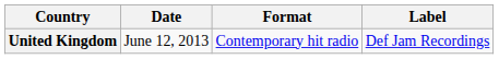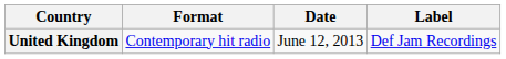columns swapped: Date <-> Format
